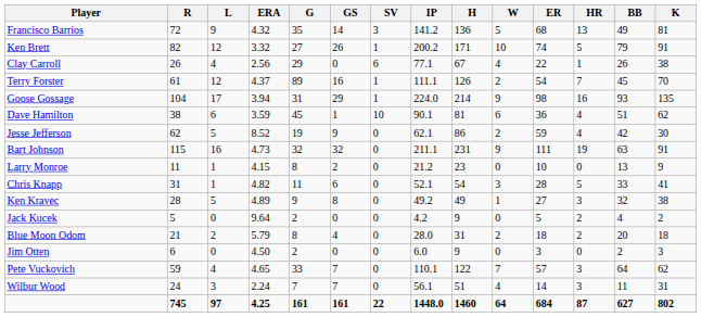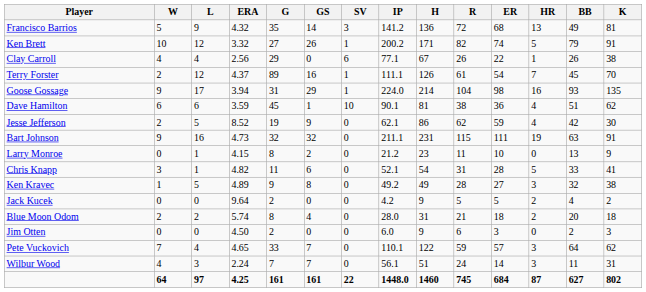columns swapped: W <-> R
Blue Moon Odom | ERA: 5.79 -> 5.74
